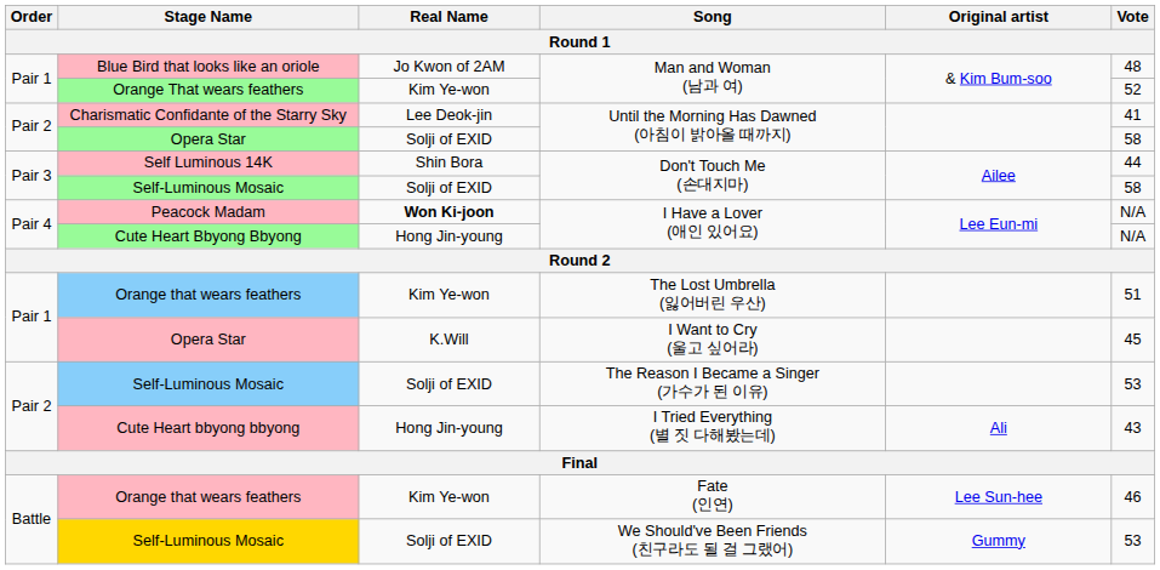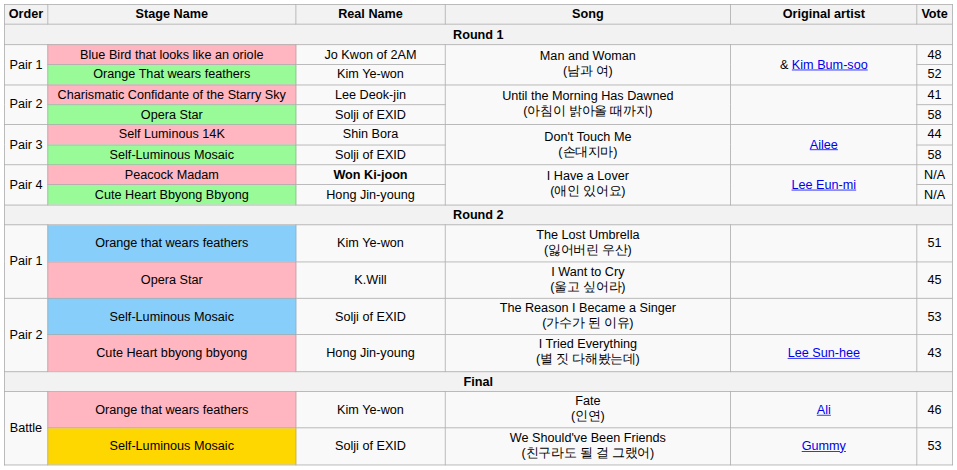Cute Heart bbyong bbyong | Original artist: Ali -> Lee Sun-hee
Orange that wears feathers / Fate (인연) | Original artist: Lee Sun-hee -> Ali
